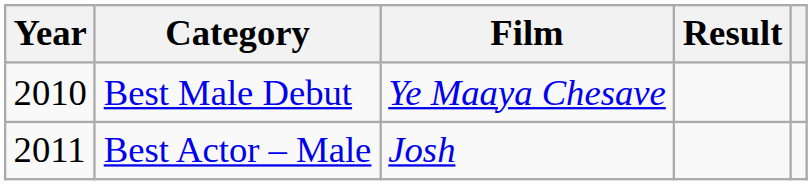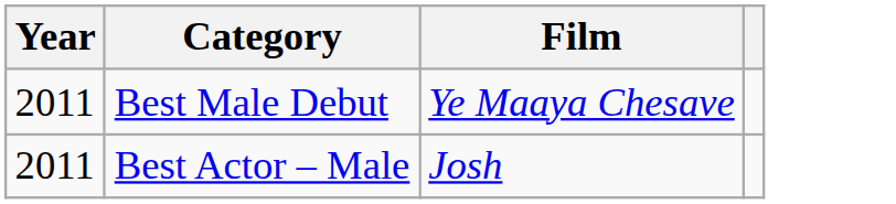- column: Result
Best Male Debut | Year: 2010 -> 2011
